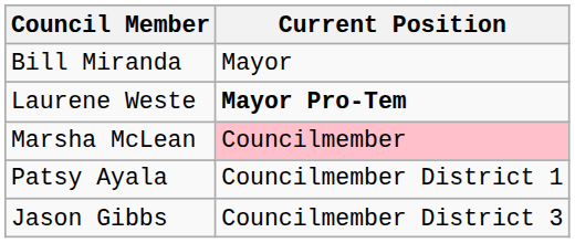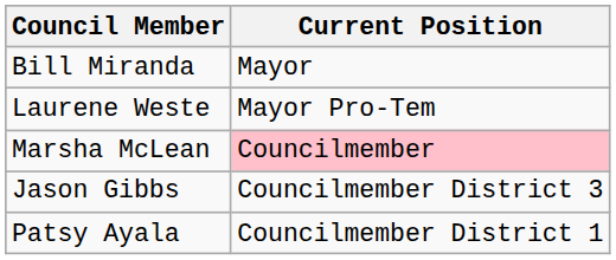Laurene Weste | Current Position: bold -> normal
rows swapped: Patsy Ayala <-> Jason Gibbs
